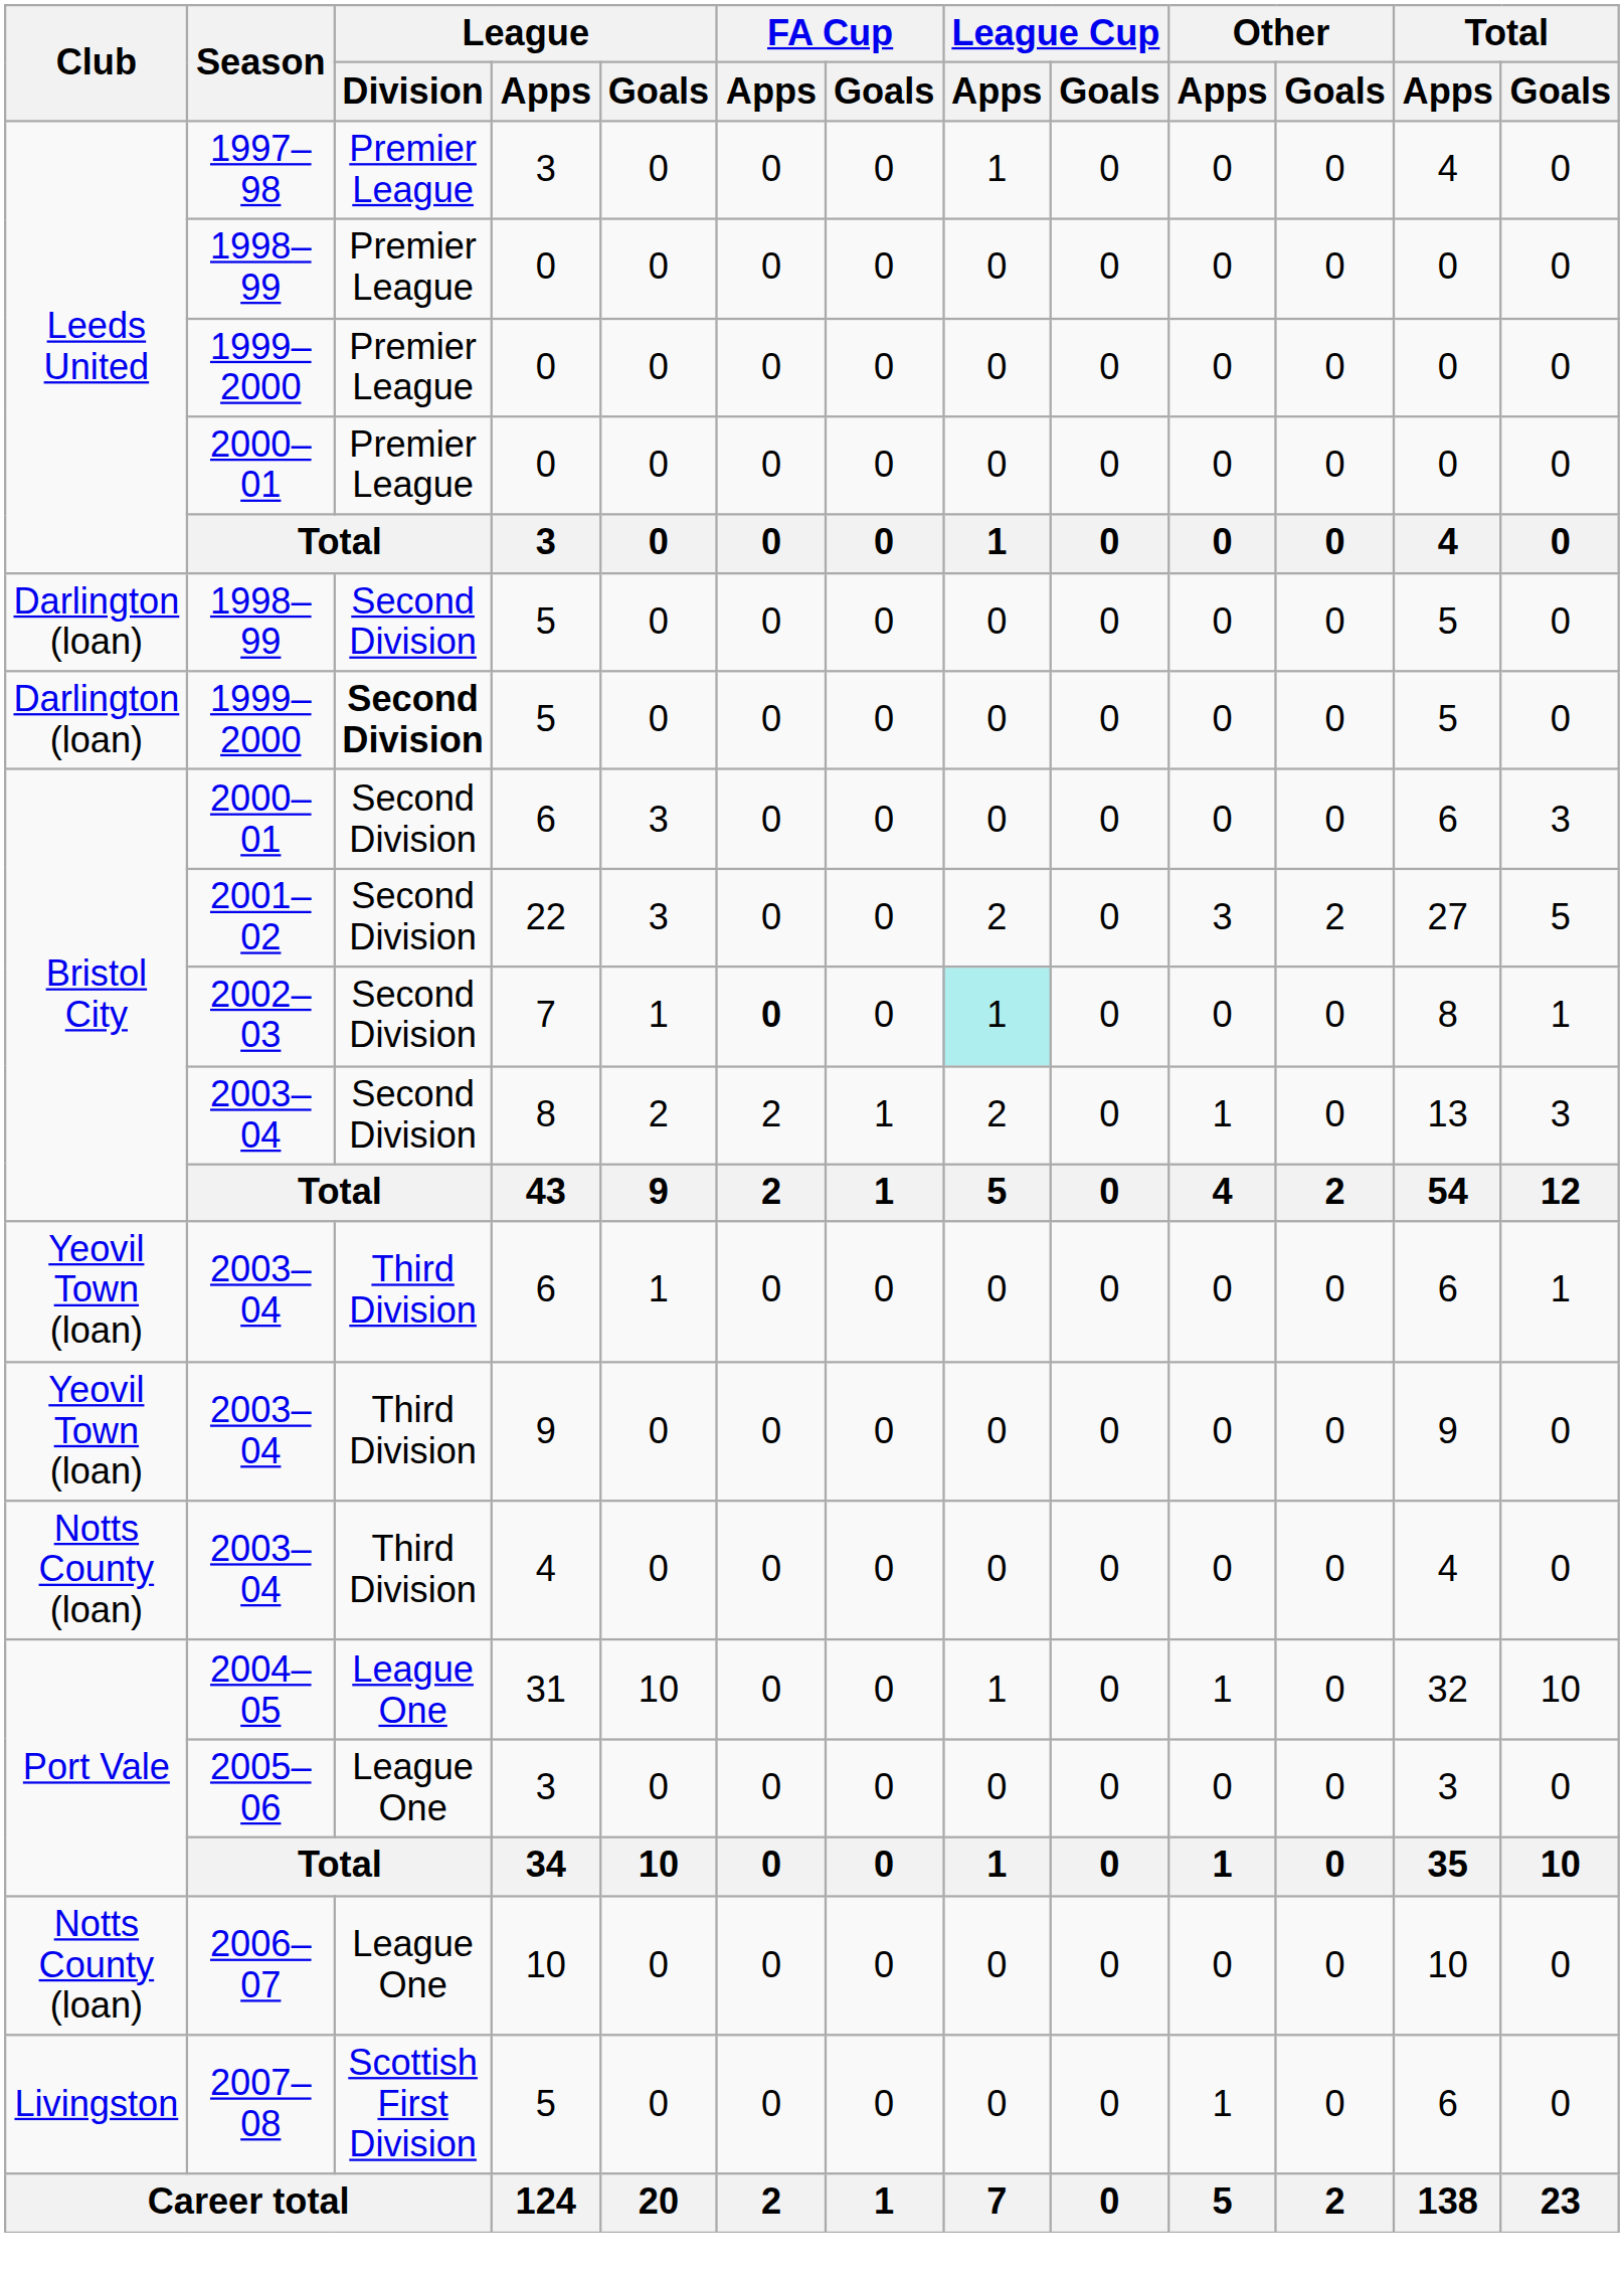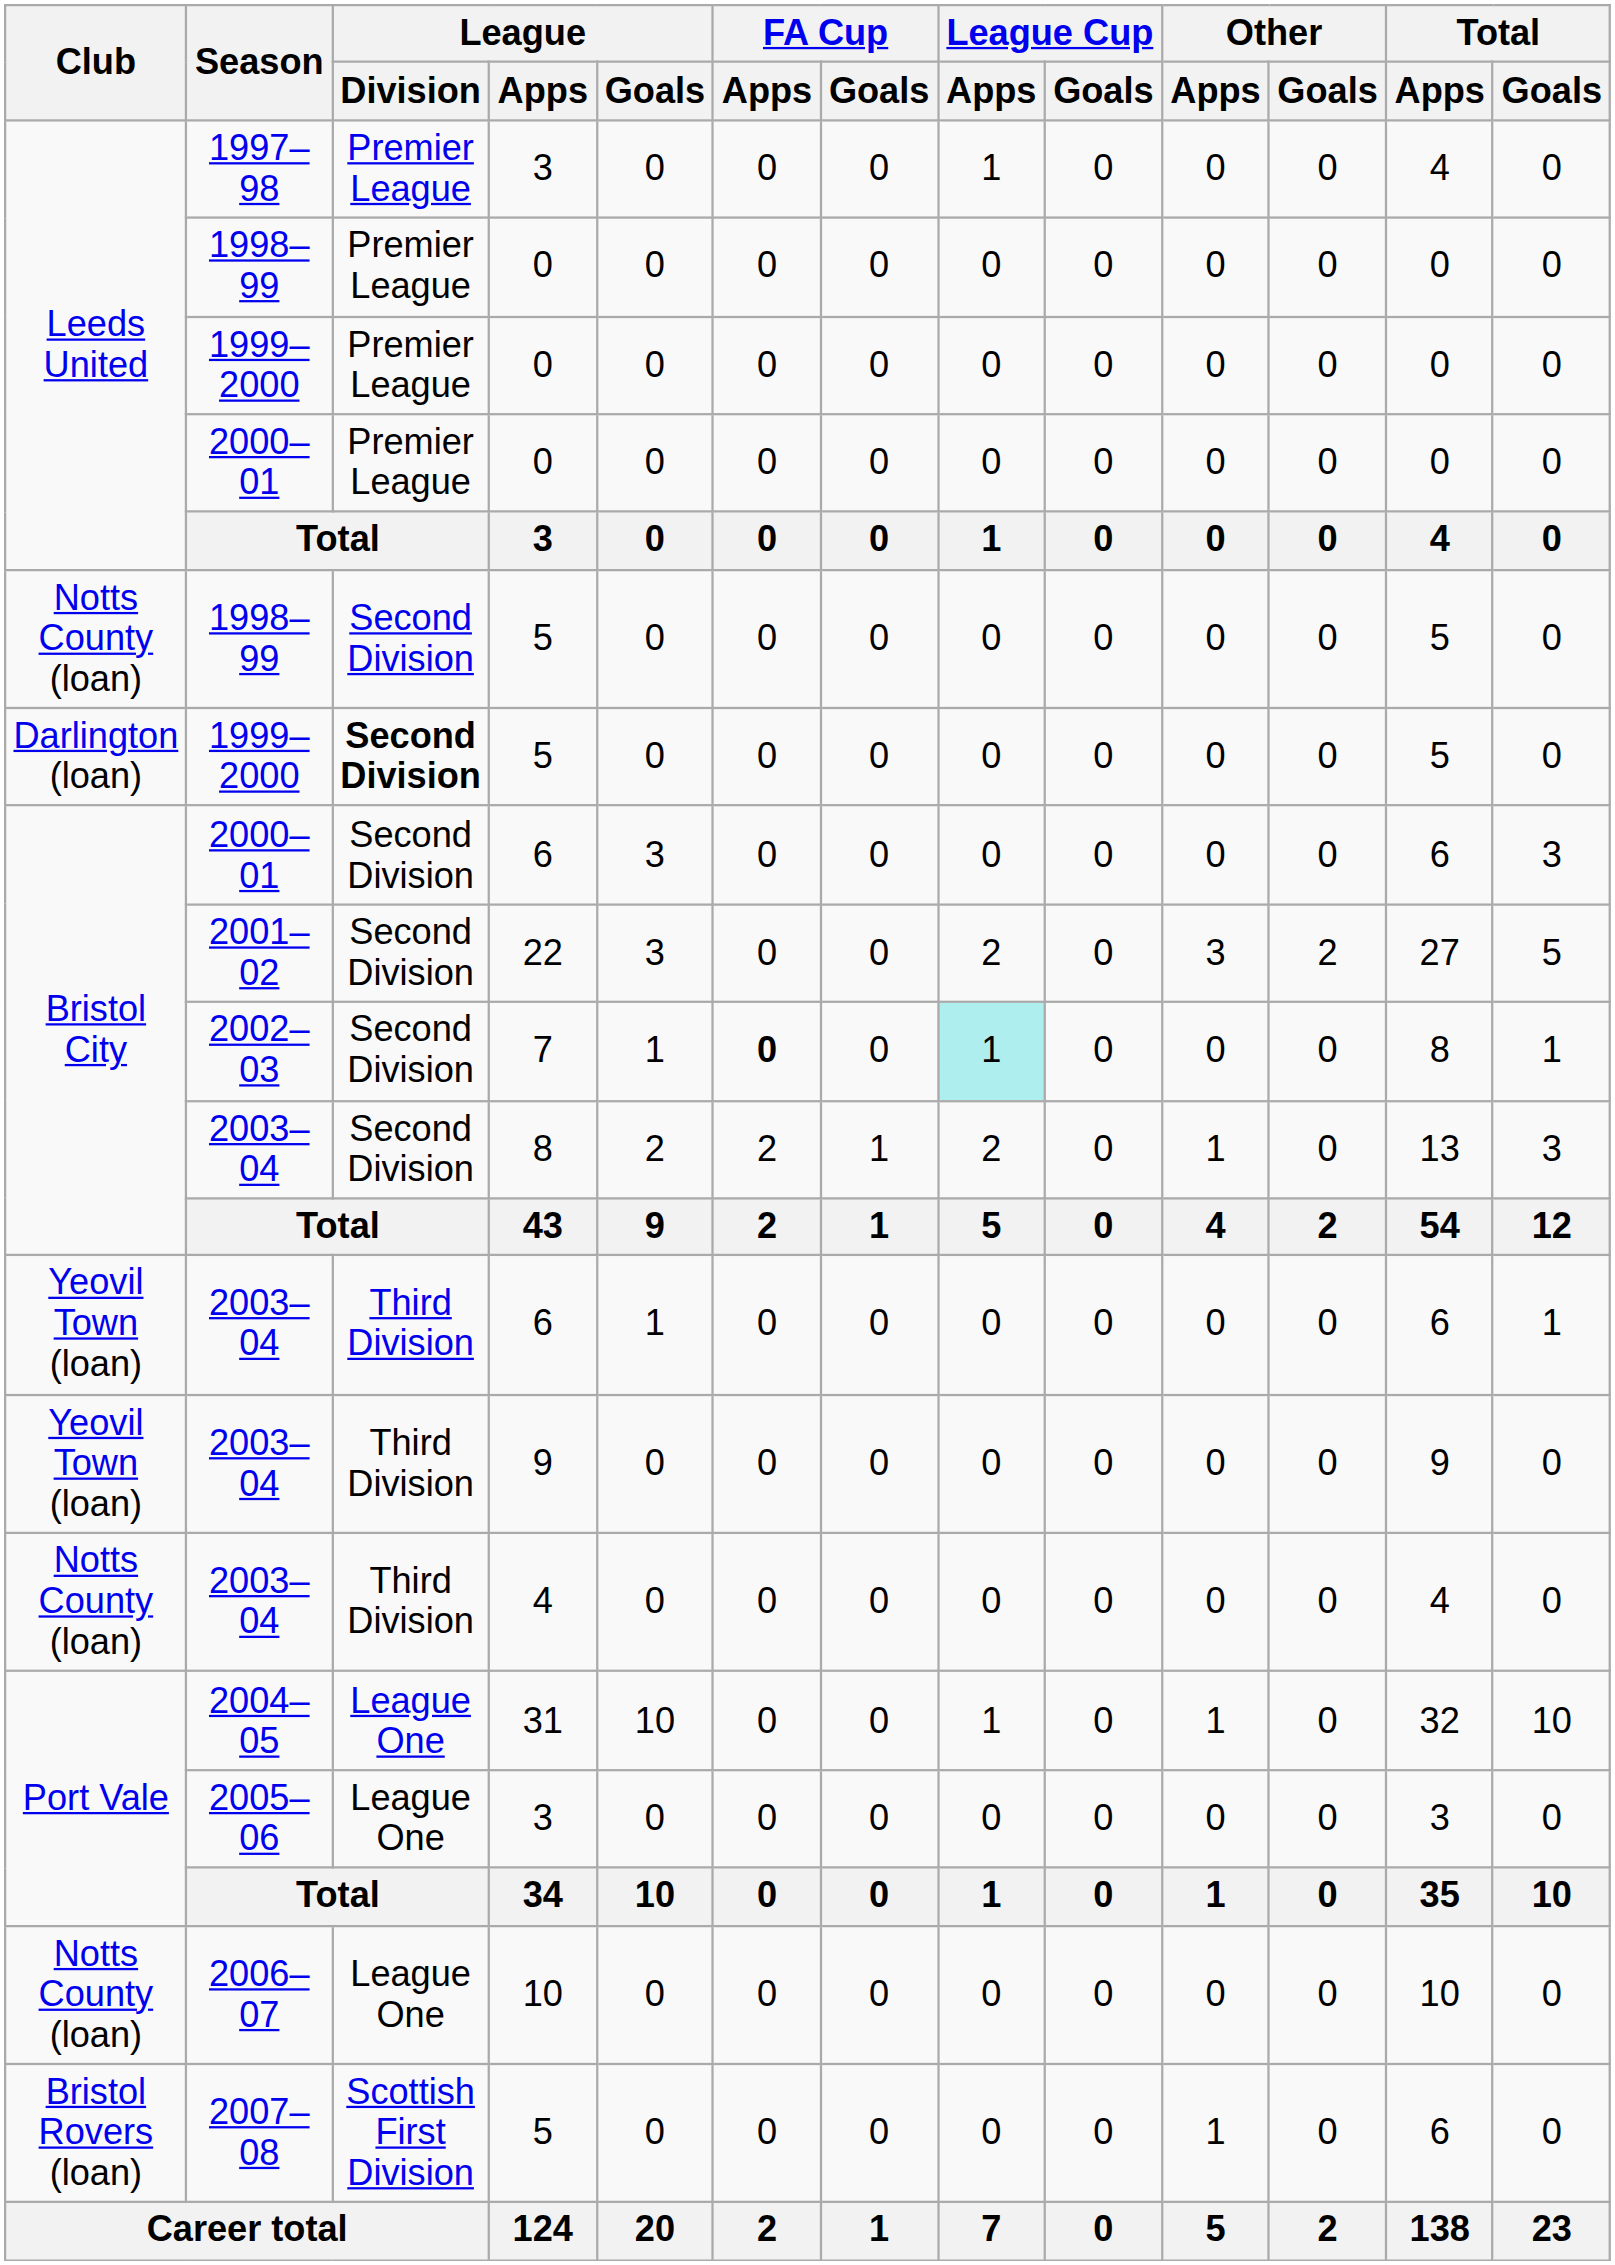1998–99 / 5 | Club: Darlington (loan) -> Notts County (loan)
2007–08 | Club: Livingston -> Bristol Rovers (loan)
